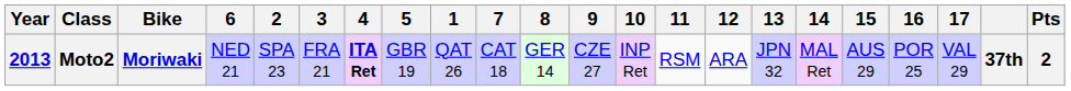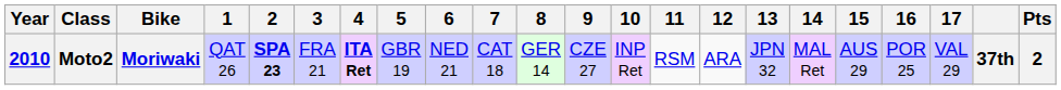columns swapped: 1 <-> 6
Moto2 | Year: 2013 -> 2010
Moto2 | 2: normal -> bold
